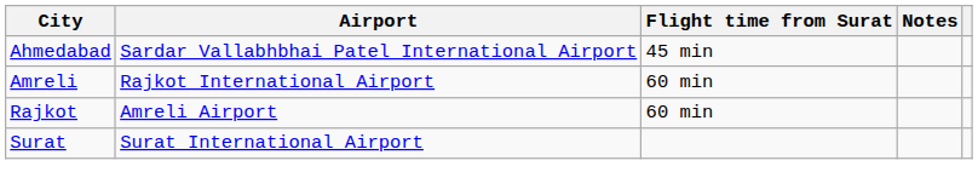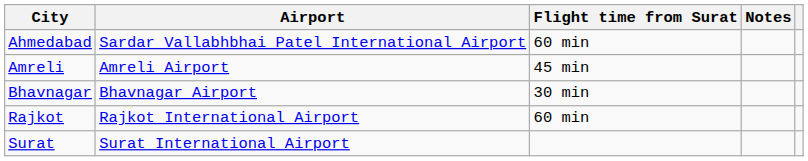Ahmedabad | Flight time from Surat: 45 min -> 60 min
Amreli | Airport: Rajkot International Airport -> Amreli Airport
Amreli | Flight time from Surat: 60 min -> 45 min
+ row: Bhavnagar | Bhavnagar Airport | 30 min
Rajkot | Airport: Amreli Airport -> Rajkot International Airport
